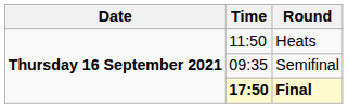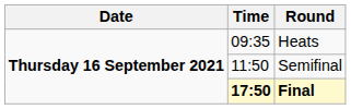Heats | Time: 11:50 -> 09:35
Semifinal | Time: 09:35 -> 11:50
